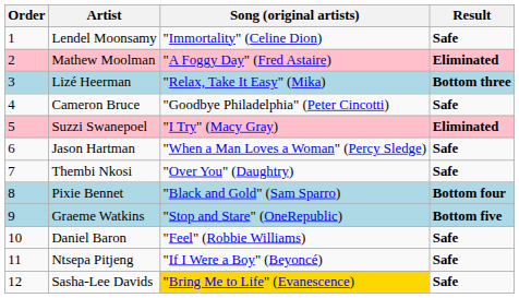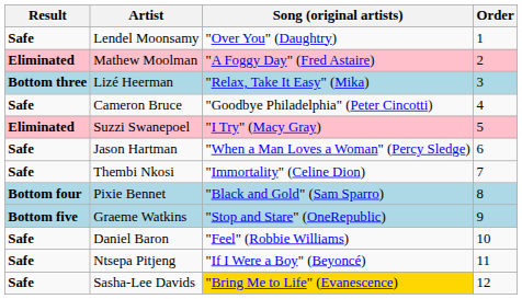columns swapped: Order <-> Result
Lendel Moonsamy | Song (original artists): "Immortality" (Celine Dion) -> "Over You" (Daughtry)
Thembi Nkosi | Song (original artists): "Over You" (Daughtry) -> "Immortality" (Celine Dion)
